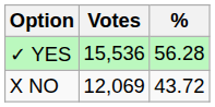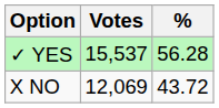✓ YES | Votes: 15,536 -> 15,537
